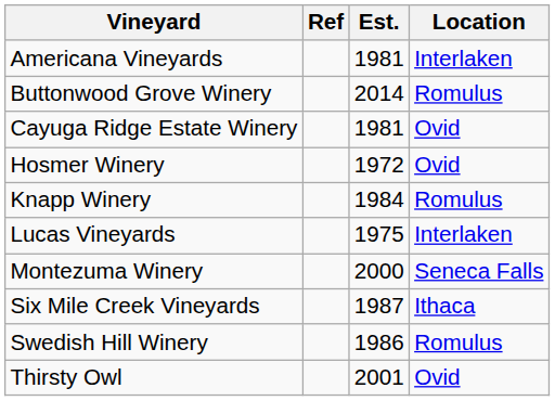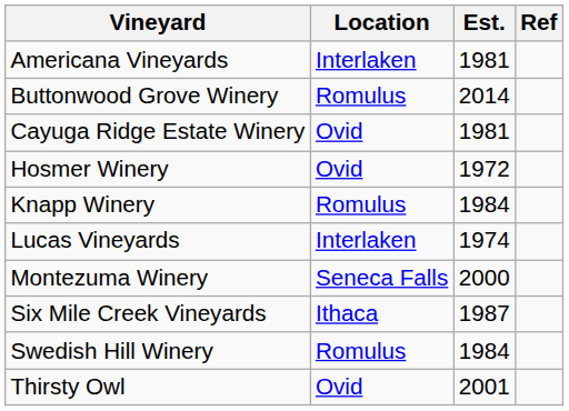columns swapped: Location <-> Ref
Lucas Vineyards | Est.: 1975 -> 1974
Swedish Hill Winery | Est.: 1986 -> 1984
